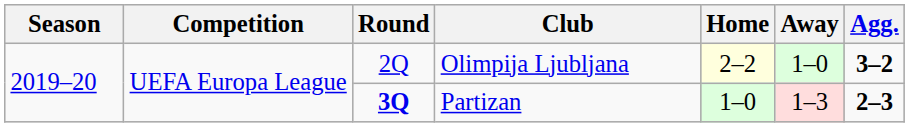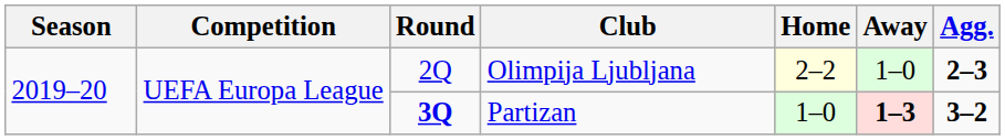Olimpija Ljubljana | Agg.: 3–2 -> 2–3
Partizan | Away: normal -> bold
Partizan | Agg.: 2–3 -> 3–2
